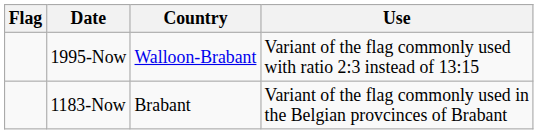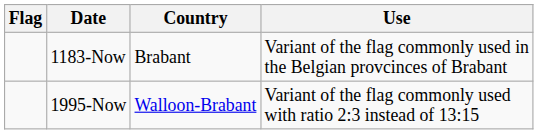rows swapped: 1183-Now <-> 1995-Now
